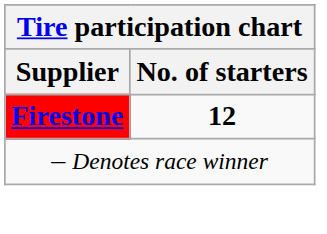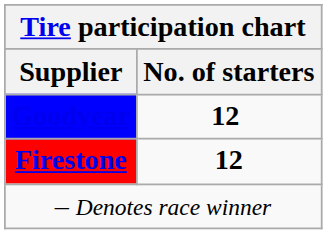+ row: Goodyear | 12
